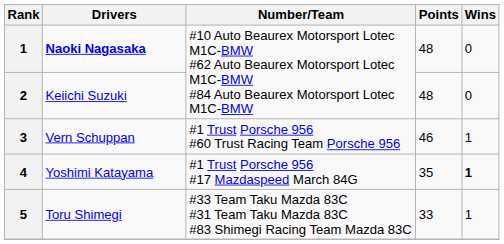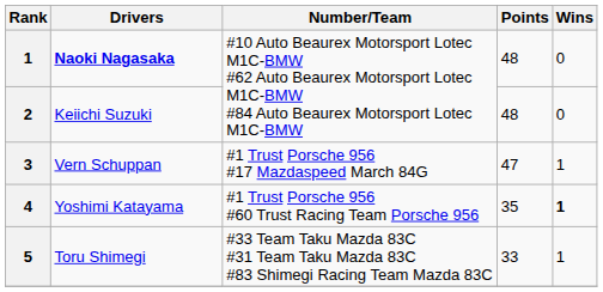Vern Schuppan | Number/Team: #1 Trust Porsche 956 #60 Trust Racing Team Porsche 956 -> #1 Trust Porsche 956 #17 Mazdaspeed March 84G
Vern Schuppan | Points: 46 -> 47
Yoshimi Katayama | Number/Team: #1 Trust Porsche 956 #17 Mazdaspeed March 84G -> #1 Trust Porsche 956 #60 Trust Racing Team Porsche 956
